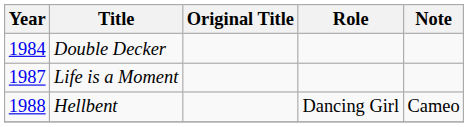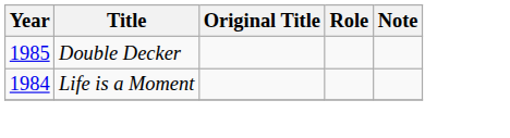Double Decker | Year: 1984 -> 1985
Life is a Moment | Year: 1987 -> 1984
- row: 1988 | Hellbent | Dancing Girl | Cameo
